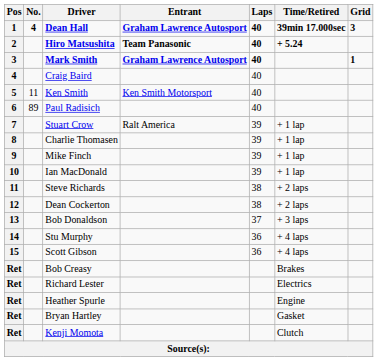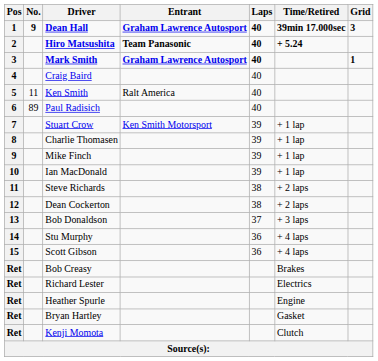Dean Hall | No.: 4 -> 9
Ken Smith | Entrant: Ken Smith Motorsport -> Ralt America
Stuart Crow | Entrant: Ralt America -> Ken Smith Motorsport
